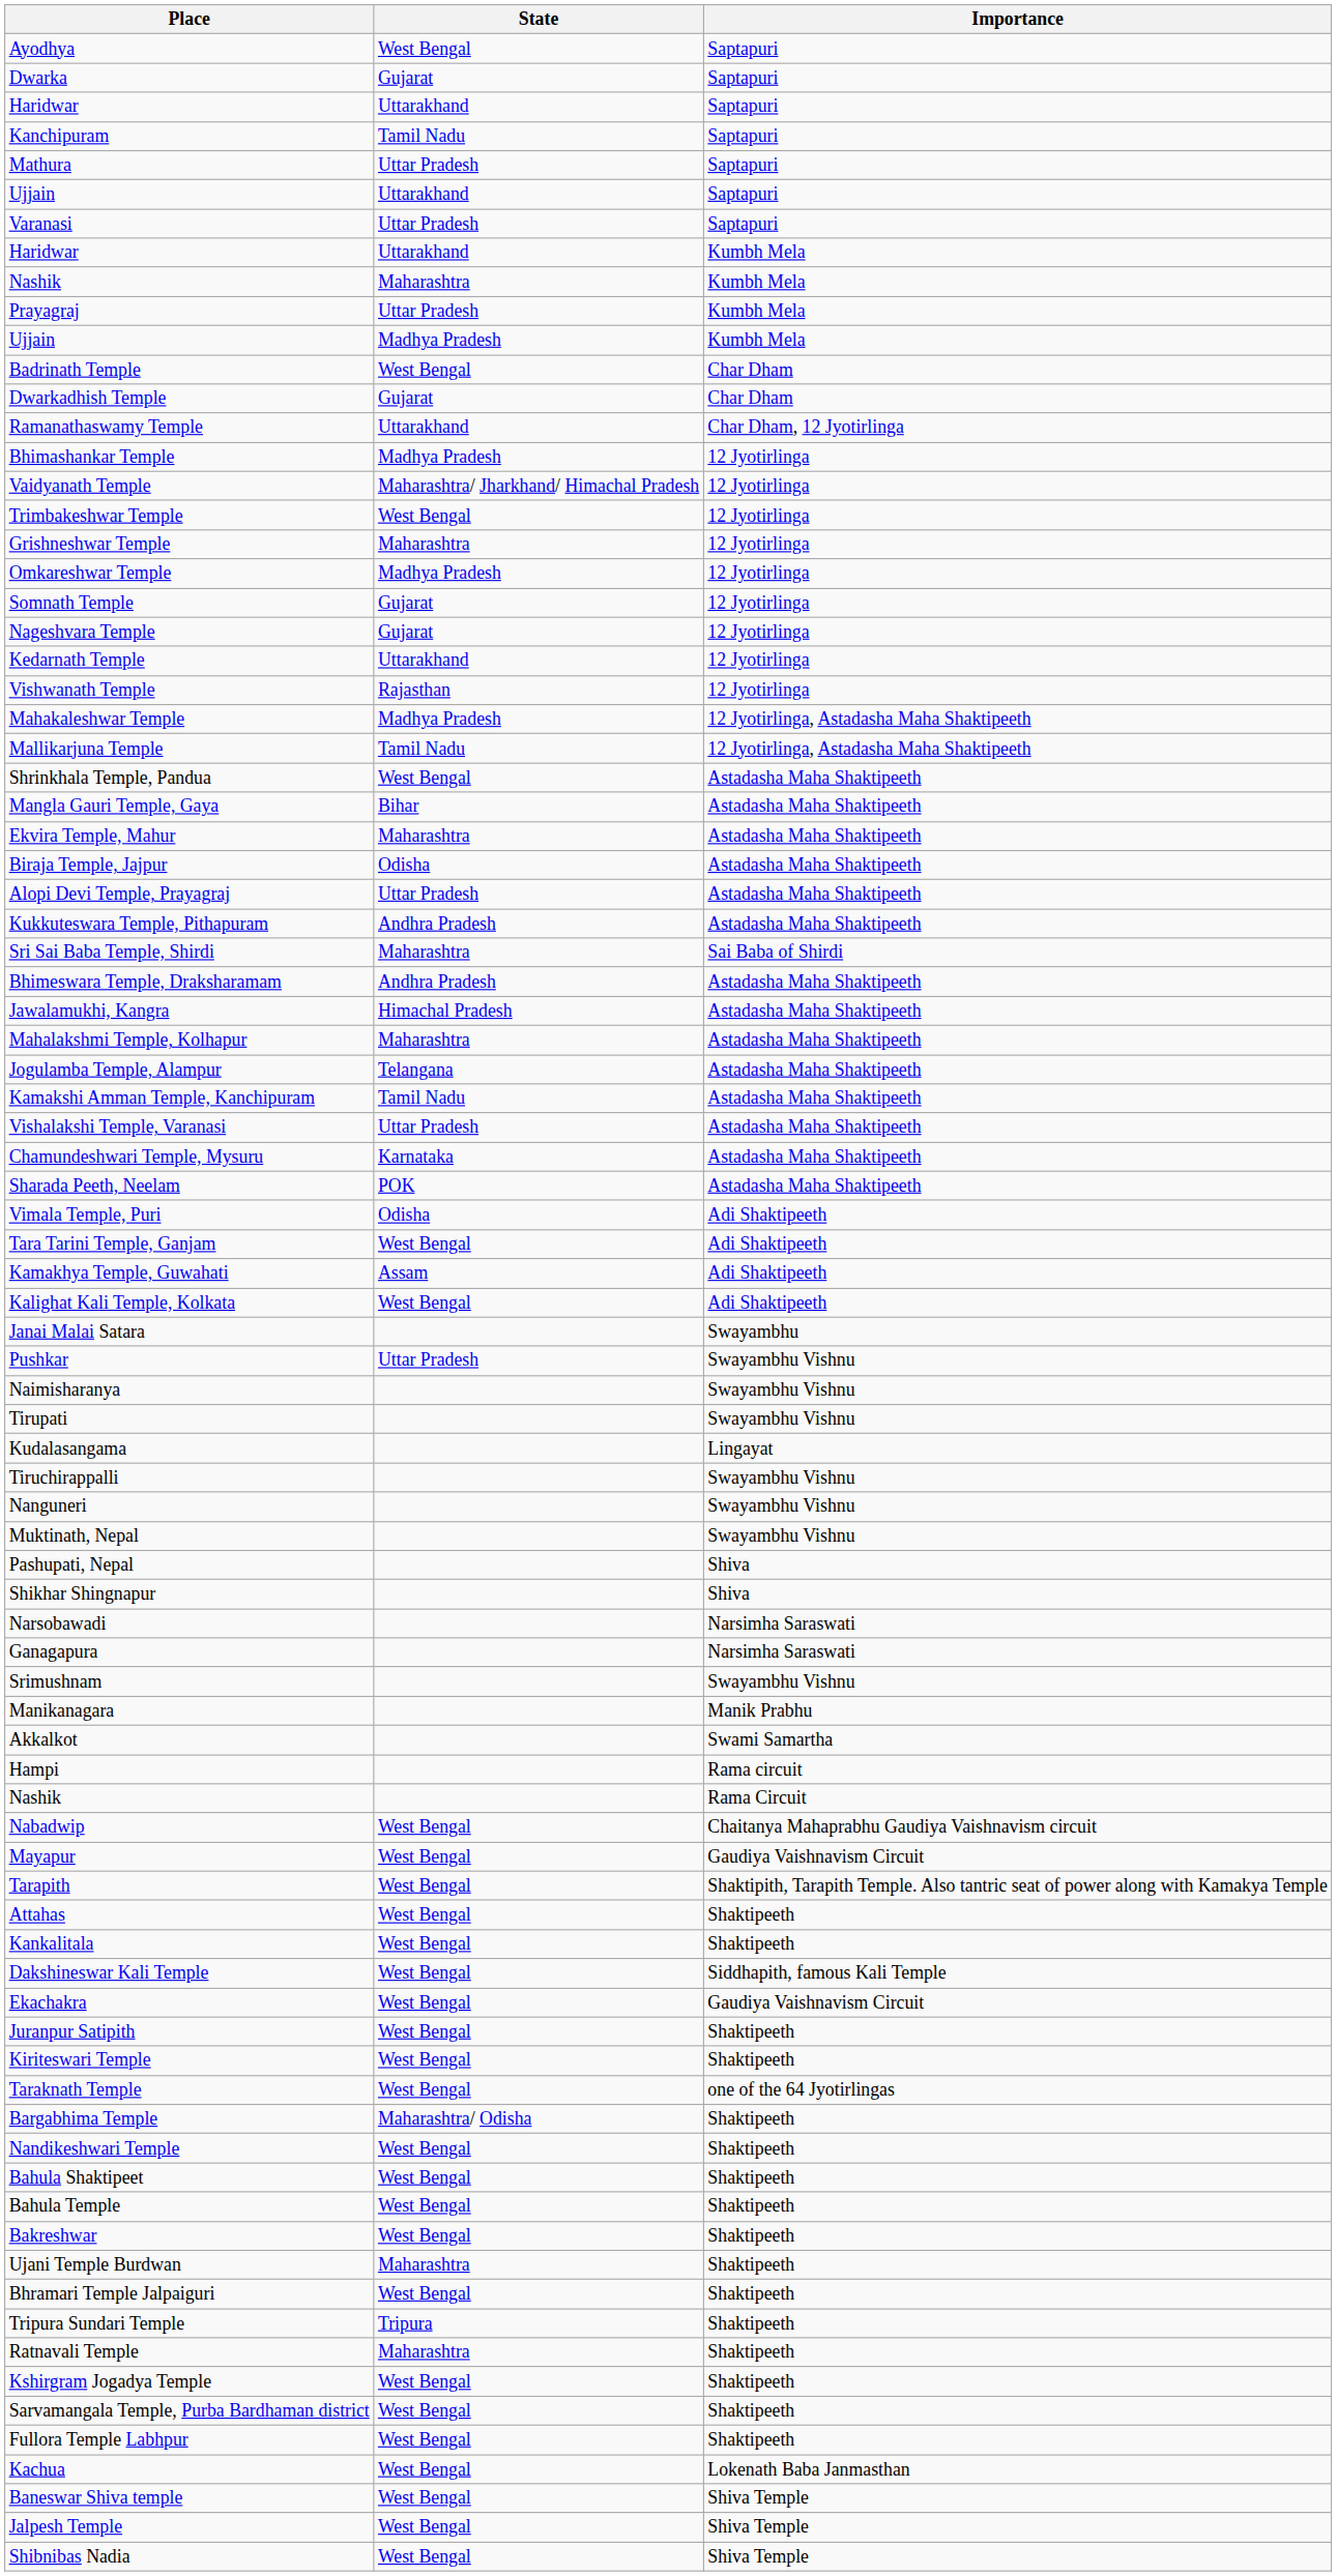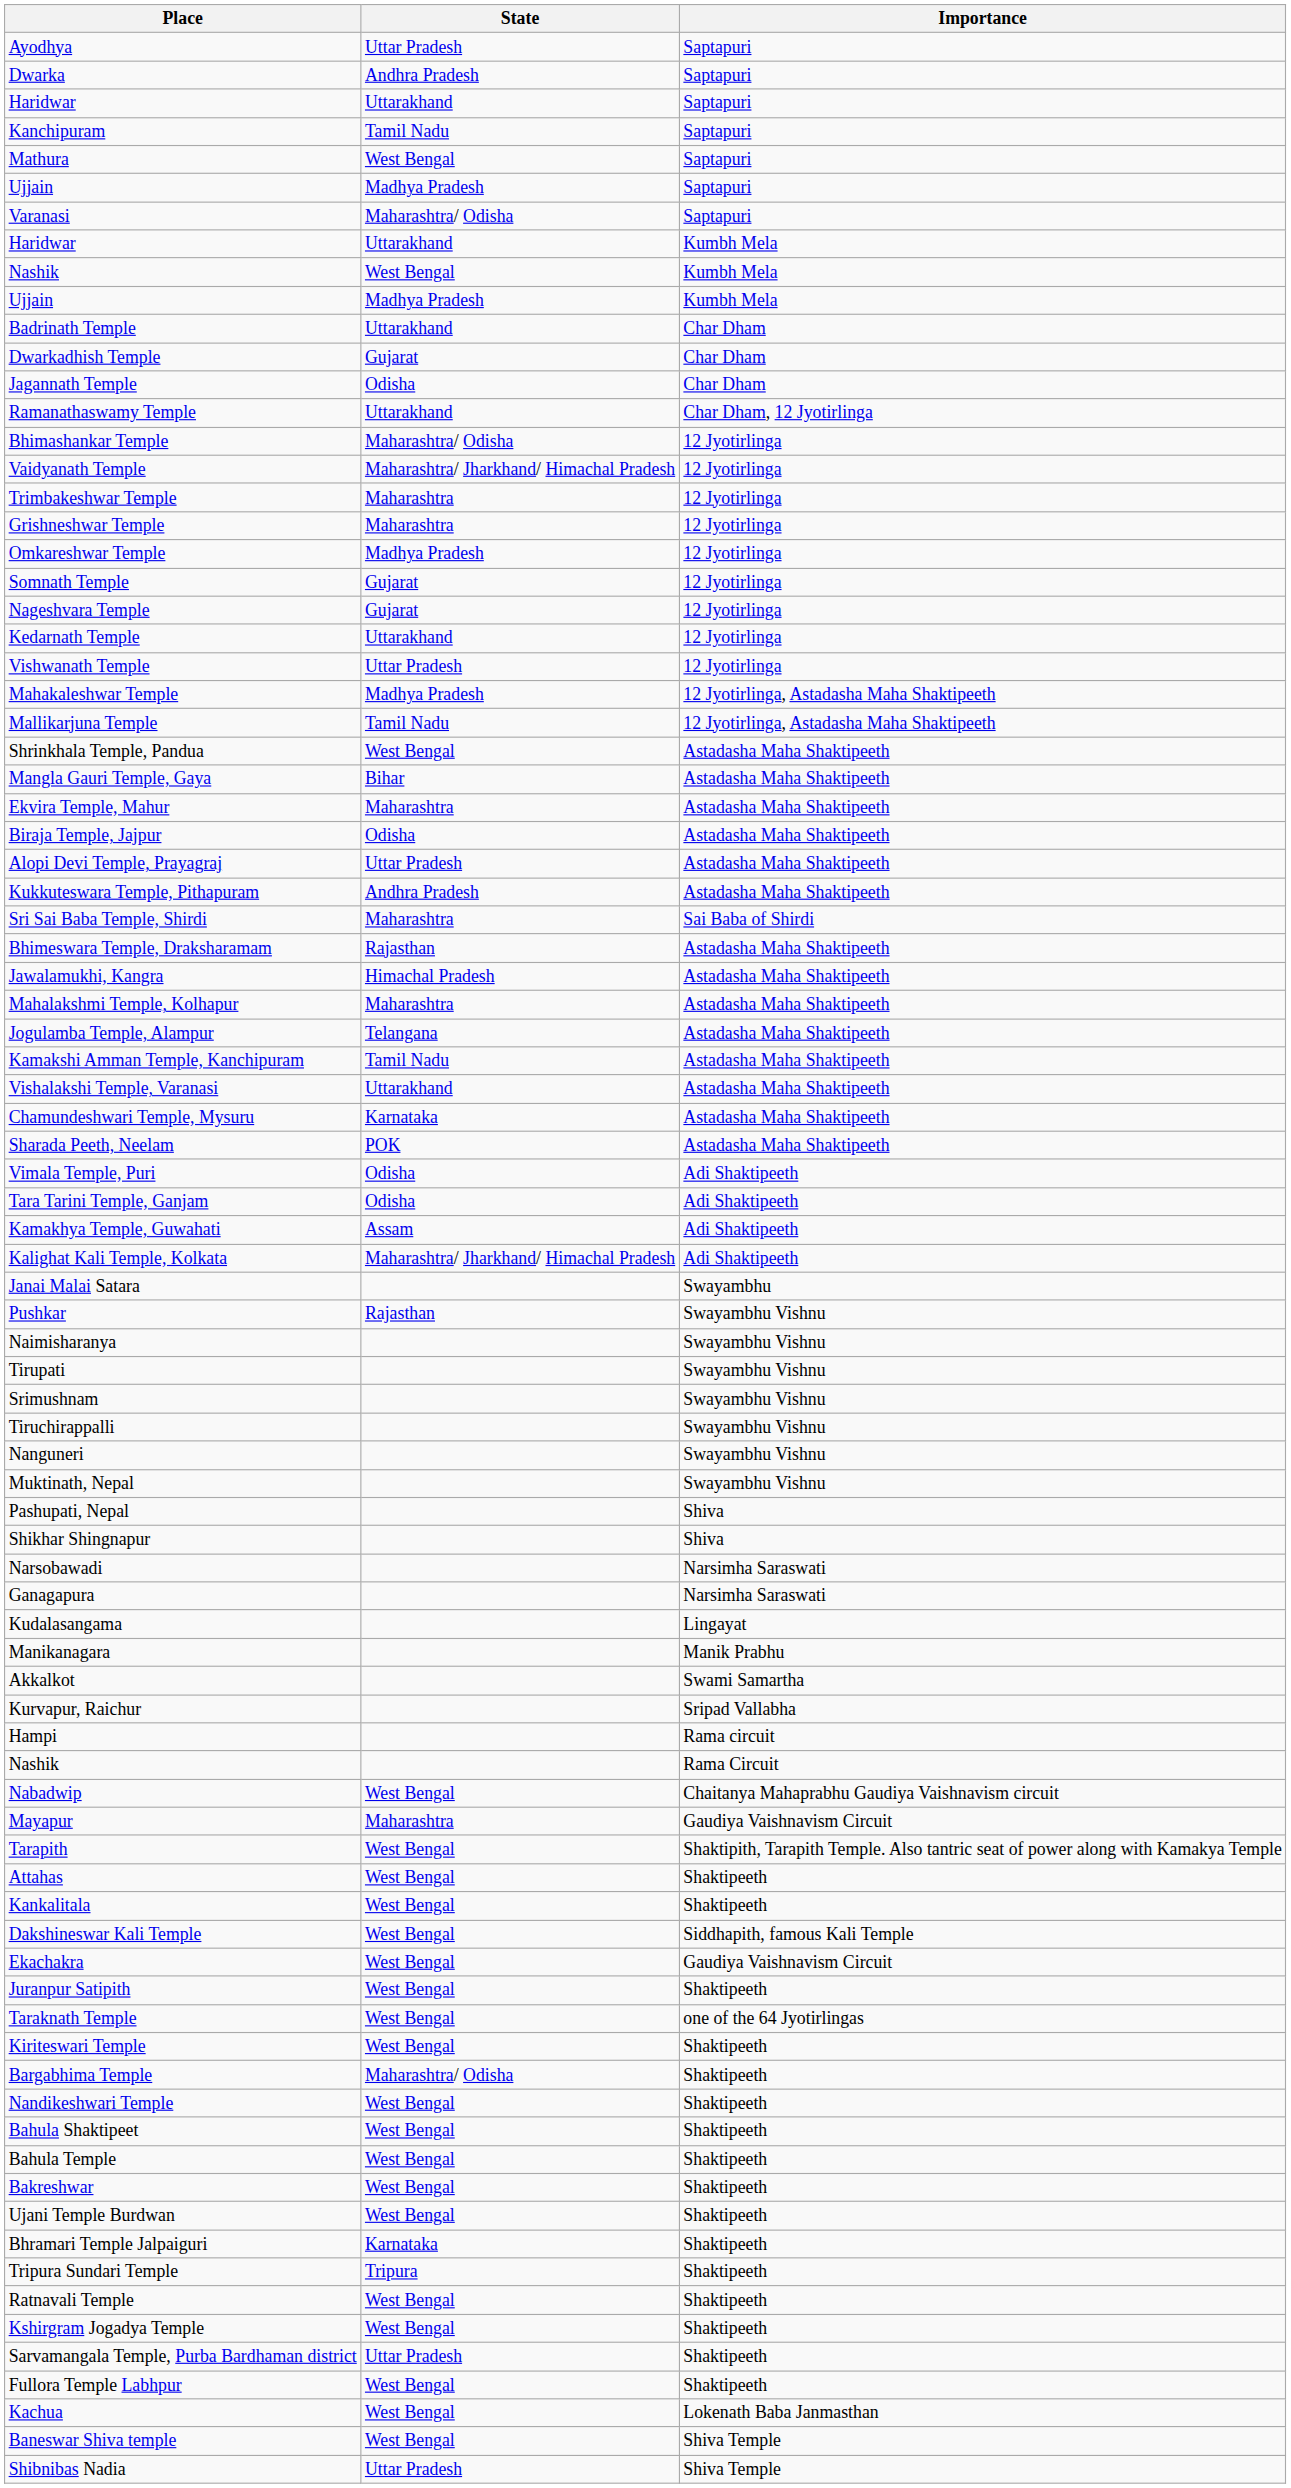Ayodhya | State: West Bengal -> Uttar Pradesh
Dwarka | State: Gujarat -> Andhra Pradesh
Mathura | State: Uttar Pradesh -> West Bengal
Ujjain / Saptapuri | State: Uttarakhand -> Madhya Pradesh
Varanasi | State: Uttar Pradesh -> Maharashtra/ Odisha
Nashik / Kumbh Mela | State: Maharashtra -> West Bengal
- row: Prayagraj | Uttar Pradesh | Kumbh Mela
Badrinath Temple | State: West Bengal -> Uttarakhand
+ row: Jagannath Temple | Odisha | Char Dham
Bhimashankar Temple | State: Madhya Pradesh -> Maharashtra/ Odisha
Trimbakeshwar Temple | State: West Bengal -> Maharashtra
Vishwanath Temple | State: Rajasthan -> Uttar Pradesh
Bhimeswara Temple, Draksharamam | State: Andhra Pradesh -> Rajasthan
Vishalakshi Temple, Varanasi | State: Uttar Pradesh -> Uttarakhand
Tara Tarini Temple, Ganjam | State: West Bengal -> Odisha
Kalighat Kali Temple, Kolkata | State: West Bengal -> Maharashtra/ Jharkhand/ Himachal Pradesh
Pushkar | State: Uttar Pradesh -> Rajasthan
rows swapped: Srimushnam <-> Kudalasangama
+ row: Kurvapur, Raichur | Sripad Vallabha
Mayapur | State: West Bengal -> Maharashtra
rows swapped: Kiriteswari Temple <-> Taraknath Temple
Ujani Temple Burdwan | State: Maharashtra -> West Bengal
Bhramari Temple Jalpaiguri | State: West Bengal -> Karnataka
Ratnavali Temple | State: Maharashtra -> West Bengal
Sarvamangala Temple, Purba Bardhaman district | State: West Bengal -> Uttar Pradesh
- row: Jalpesh Temple | West Bengal | Shiva Temple
Shibnibas Nadia | State: West Bengal -> Uttar Pradesh
